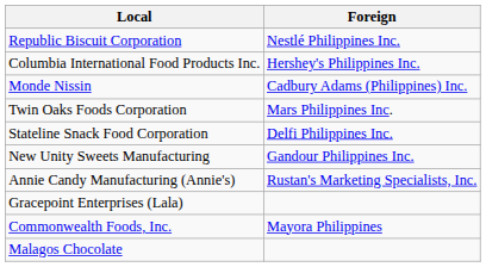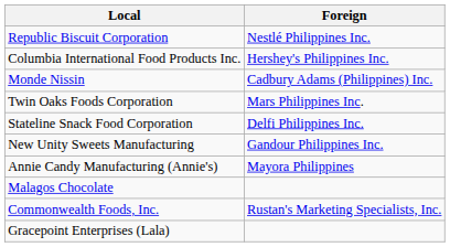Annie Candy Manufacturing (Annie's) | Foreign: Rustan's Marketing Specialists, Inc. -> Mayora Philippines
rows swapped: Gracepoint Enterprises (Lala) <-> Malagos Chocolate
Commonwealth Foods, Inc. | Foreign: Mayora Philippines -> Rustan's Marketing Specialists, Inc.
